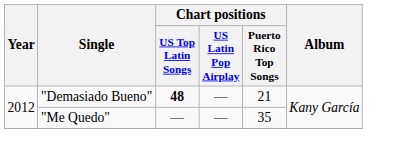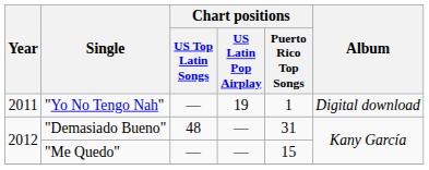+ row: 2011 | "Yo No Tengo Nah" | — | 19 | 1 | Digital download
"Demasiado Bueno" | Chart positions / US Top Latin Songs: bold -> normal
"Demasiado Bueno" | Chart positions / Puerto Rico Top Songs: 21 -> 31
"Me Quedo" | Chart positions / Puerto Rico Top Songs: 35 -> 15
